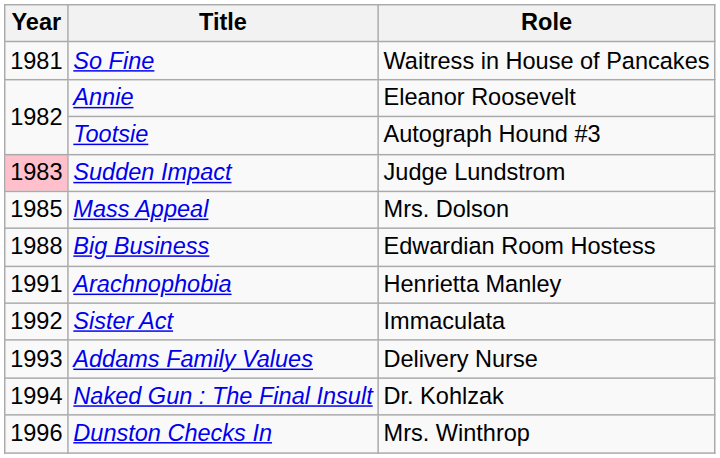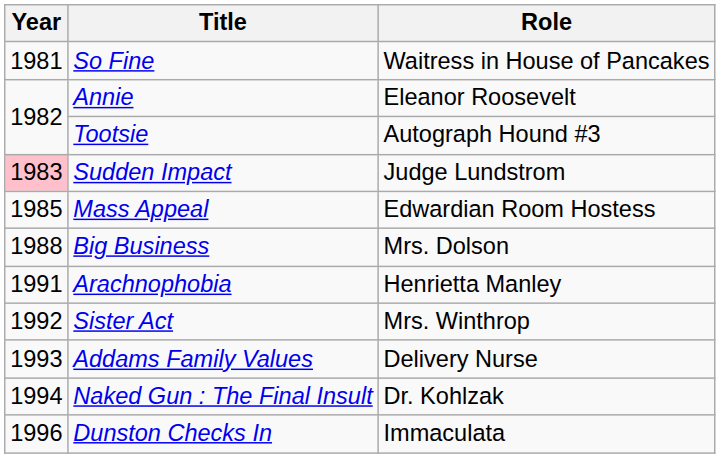Mass Appeal | Role: Mrs. Dolson -> Edwardian Room Hostess
Big Business | Role: Edwardian Room Hostess -> Mrs. Dolson
Sister Act | Role: Immaculata -> Mrs. Winthrop
Dunston Checks In | Role: Mrs. Winthrop -> Immaculata
